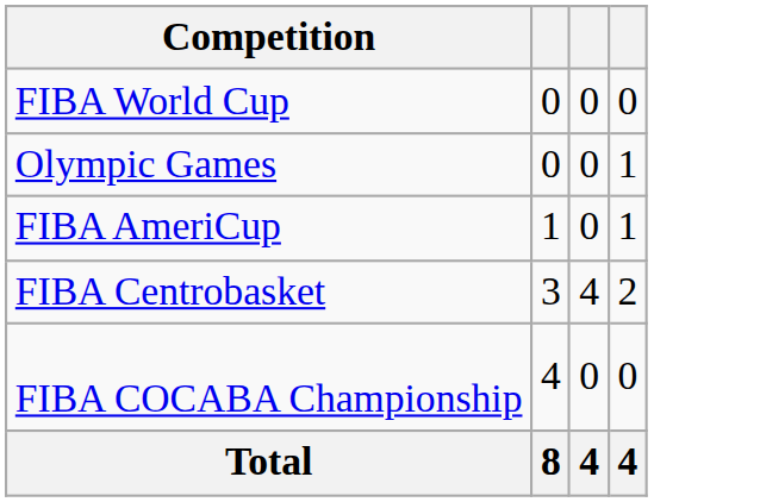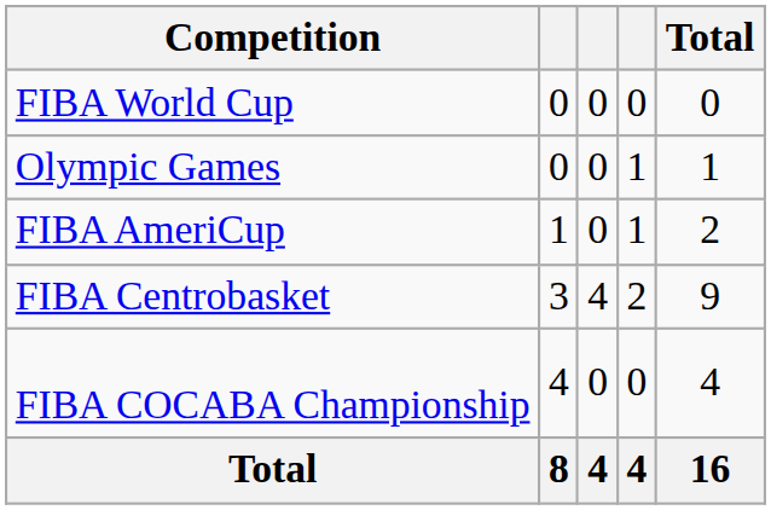+ column: Total | 0 | 1 | 2 | 9 | 4 | 16
